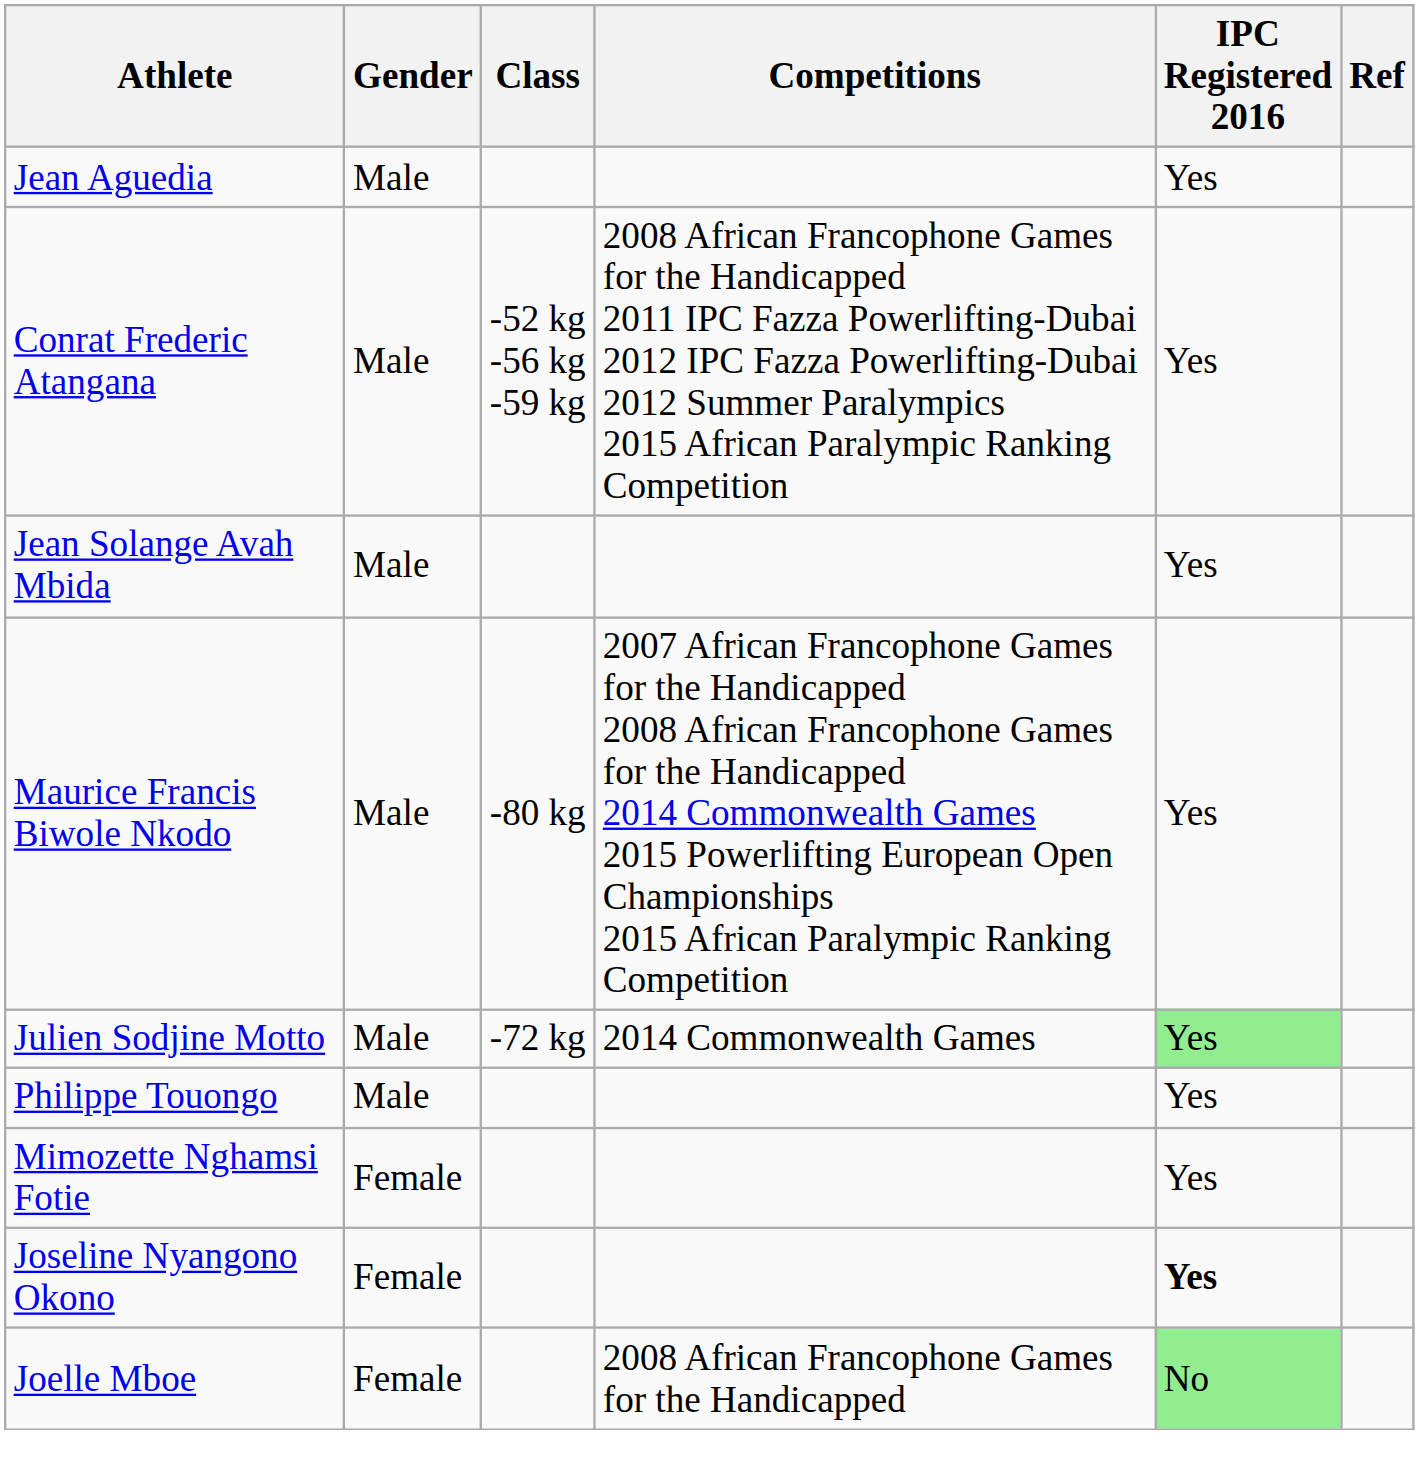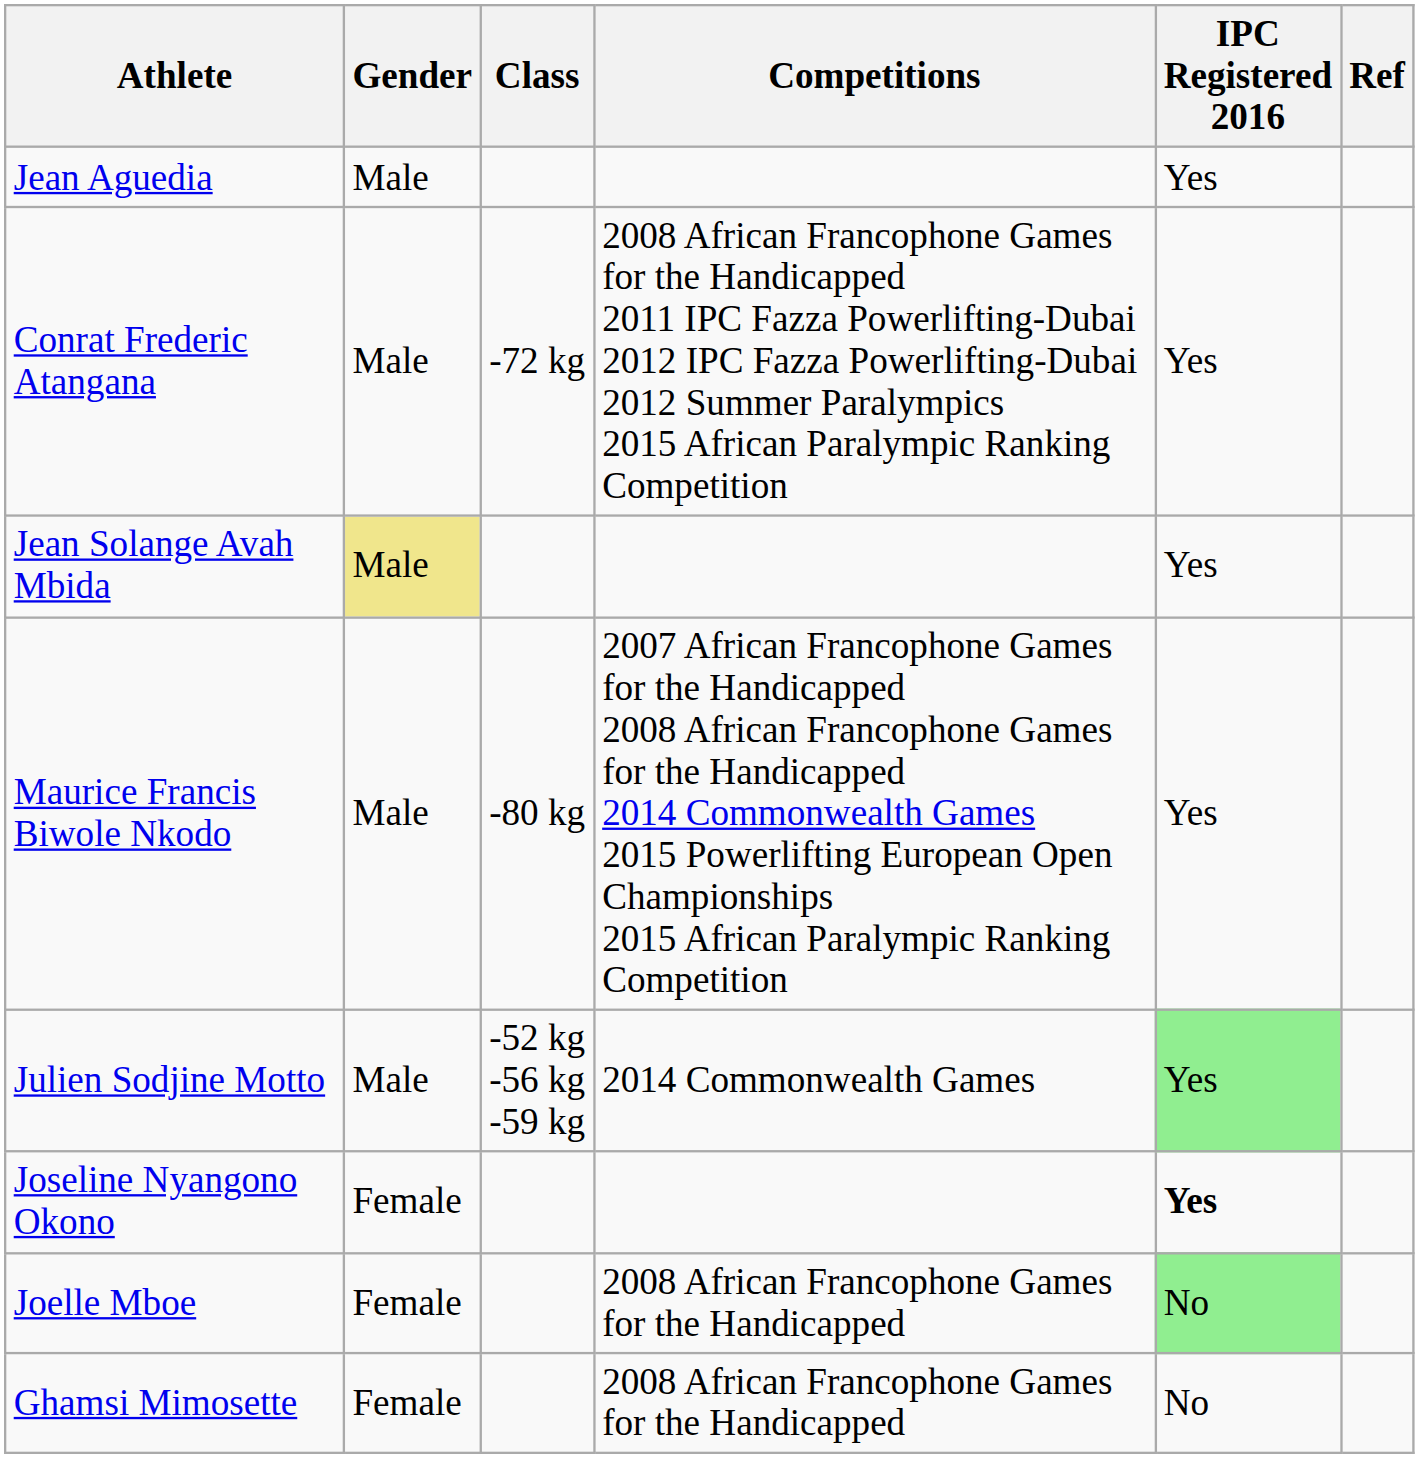Conrat Frederic Atangana | Class: -52 kg -56 kg -59 kg -> -72 kg
Jean Solange Avah Mbida | Gender: no background -> khaki background
Julien Sodjine Motto | Class: -72 kg -> -52 kg -56 kg -59 kg
- row: Philippe Touongo | Male | Yes
- row: Mimozette Nghamsi Fotie | Female | Yes
+ row: Ghamsi Mimosette | Female | 2008 African Francophone Games for the Handicapped | No
